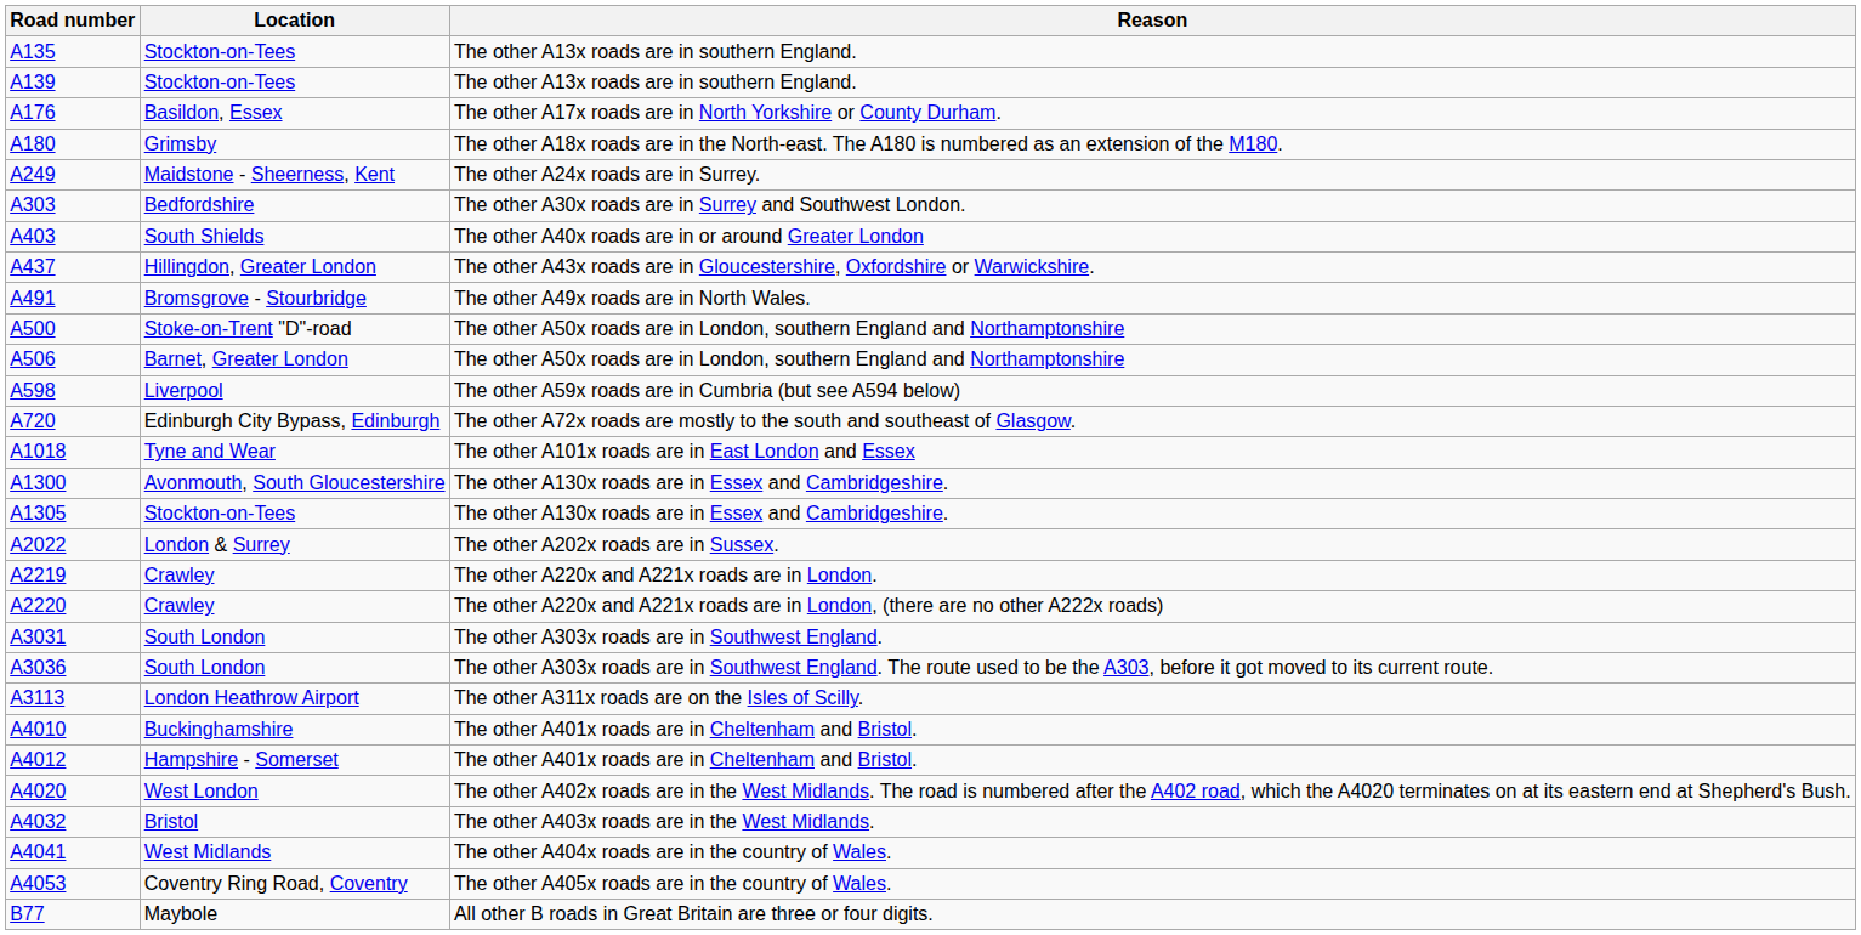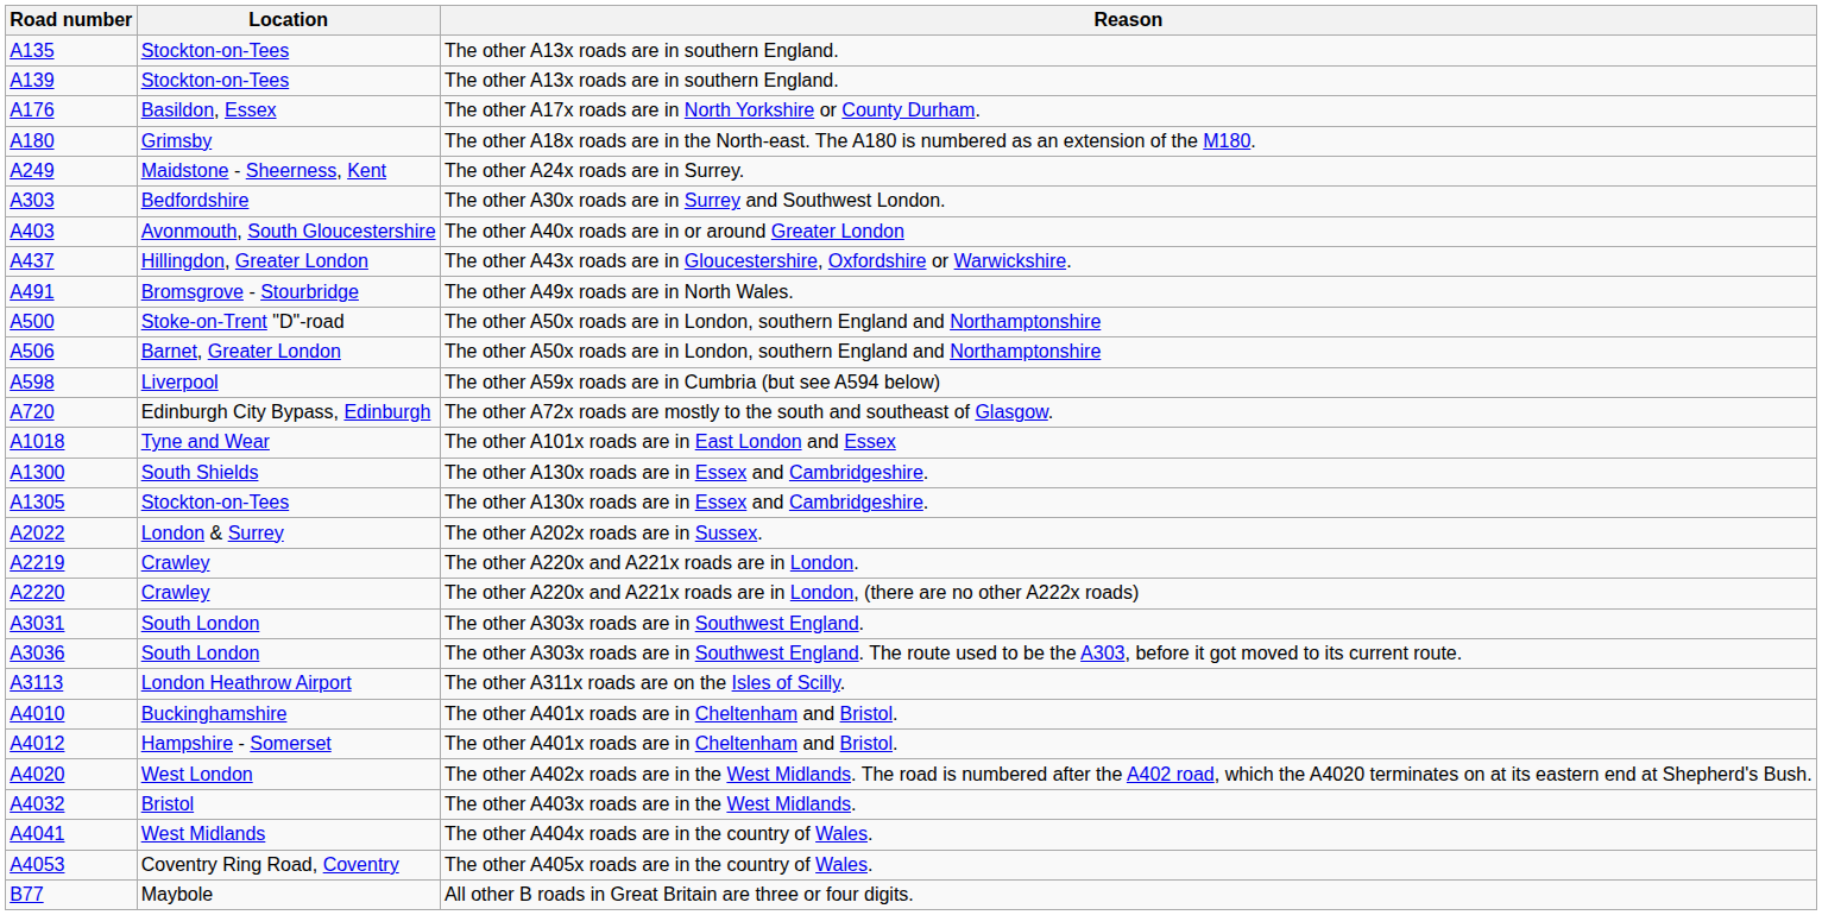A403 | Location: South Shields -> Avonmouth, South Gloucestershire
A1300 | Location: Avonmouth, South Gloucestershire -> South Shields
